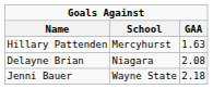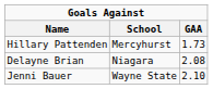Hillary Pattenden | GAA: 1.63 -> 1.73
Jenni Bauer | GAA: 2.18 -> 2.10
